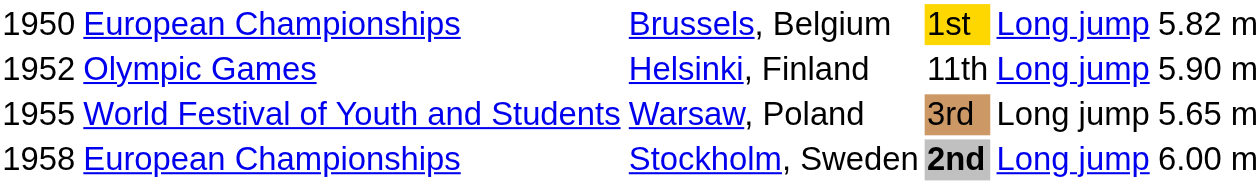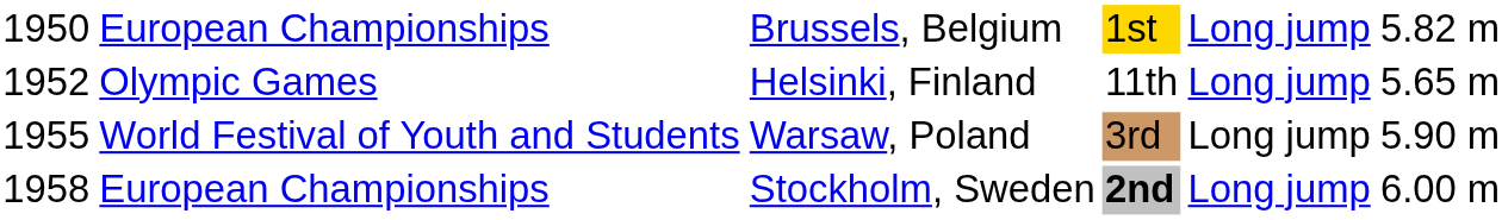Olympic Games | column 6: 5.90 m -> 5.65 m
World Festival of Youth and Students | column 6: 5.65 m -> 5.90 m
